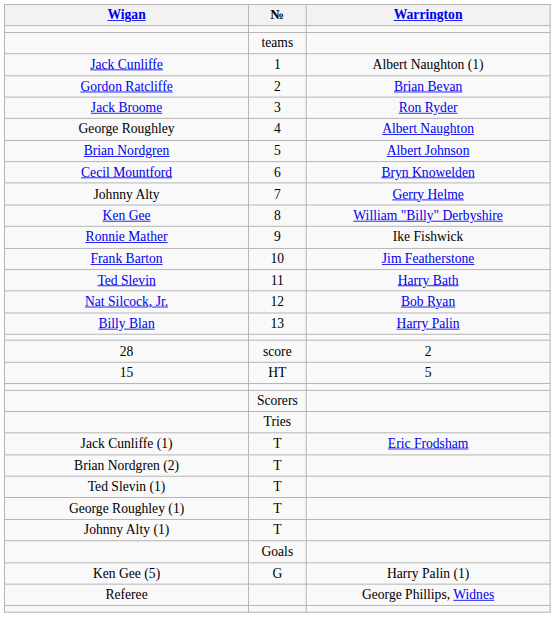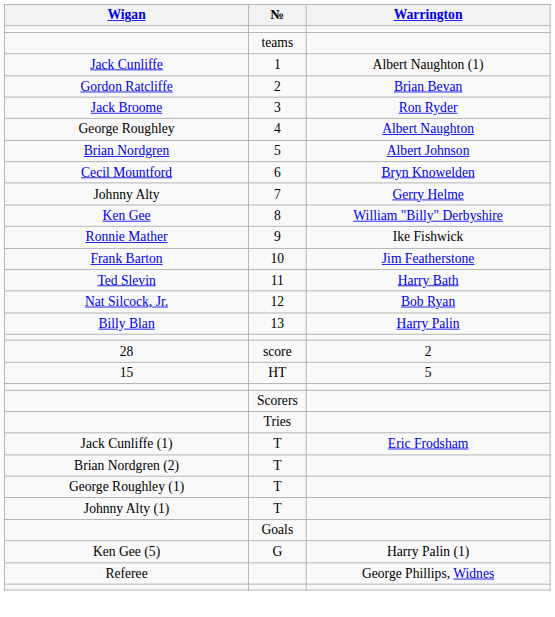- row: Ted Slevin (1) | T
